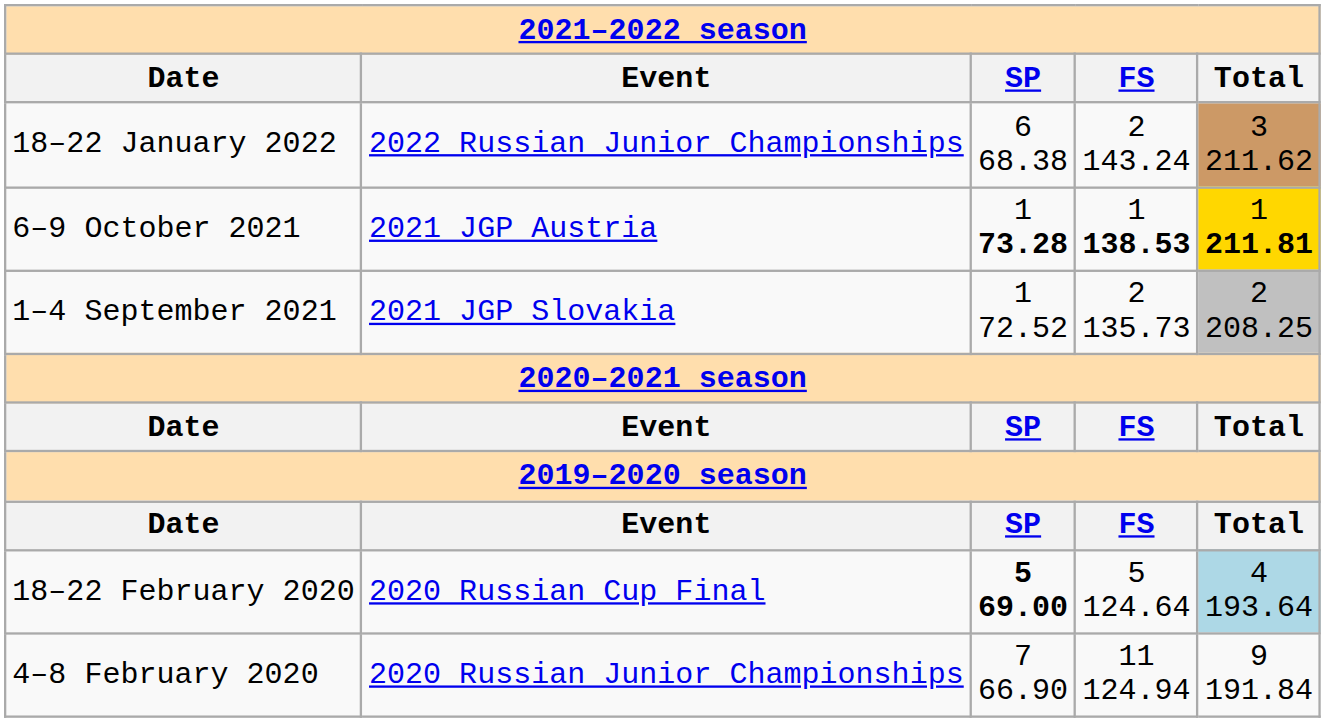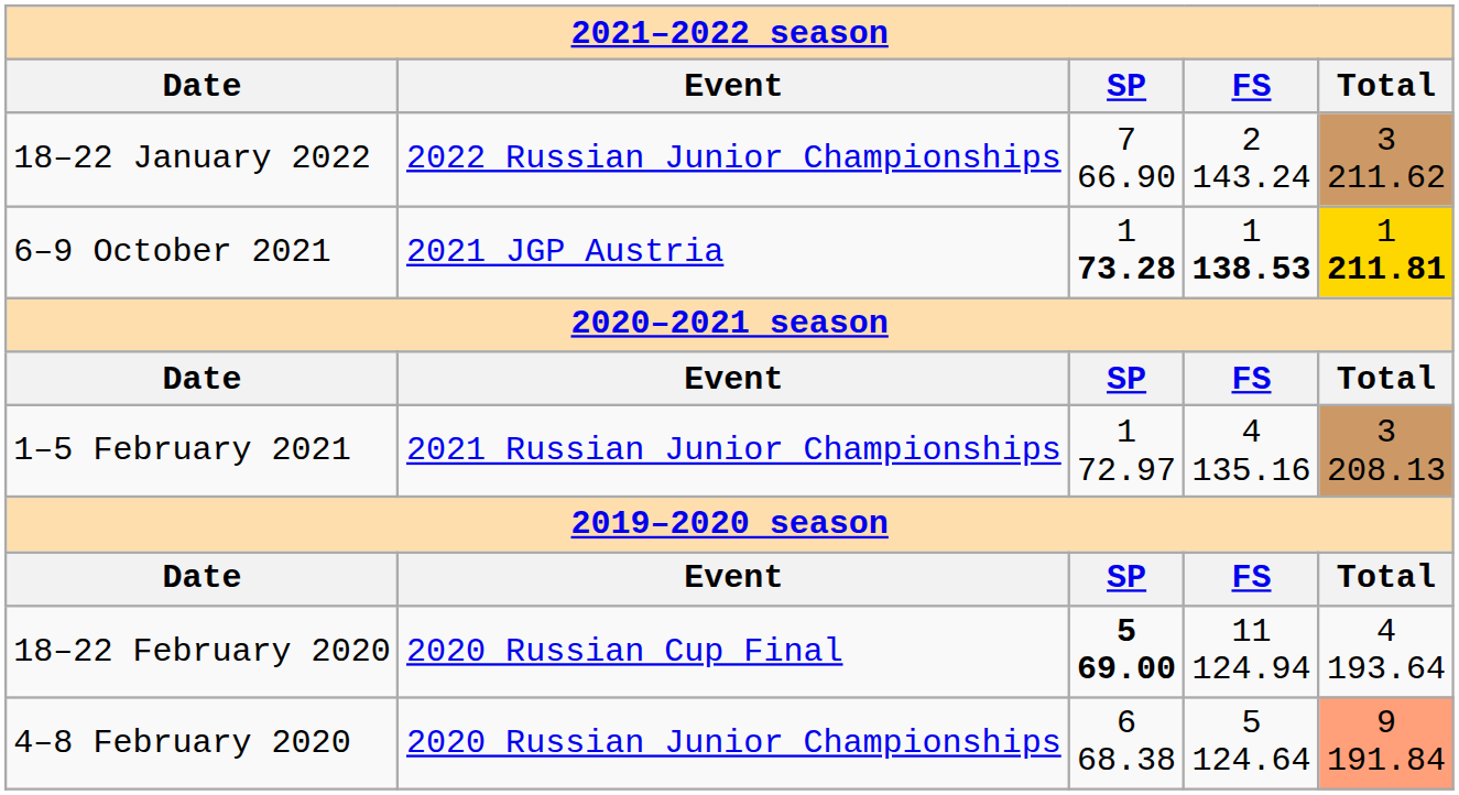18–22 January 2022 | column 3: 6 68.38 -> 7 66.90
- row: 1–4 September 2021 | 2021 JGP Slovakia | 1 72.52 | 2 135.73 | 2 208.25
+ row: 1–5 February 2021 | 2021 Russian Junior Championships | 1 72.97 | 4 135.16 | 3 208.13
18–22 February 2020 | column 4: 5 124.64 -> 11 124.94
18–22 February 2020 | column 5: lightblue background -> no background
4–8 February 2020 | column 3: 7 66.90 -> 6 68.38
4–8 February 2020 | column 4: 11 124.94 -> 5 124.64
4–8 February 2020 | column 5: no background -> lightsalmon background
